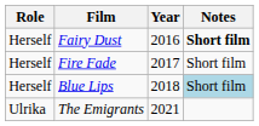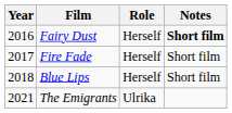columns swapped: Year <-> Role
Blue Lips | Notes: lightblue background -> no background
